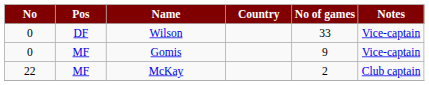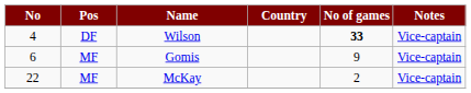Wilson | No: 0 -> 4
Wilson | No of games: normal -> bold
Gomis | No: 0 -> 6
McKay | Notes: Club captain -> Vice-captain
